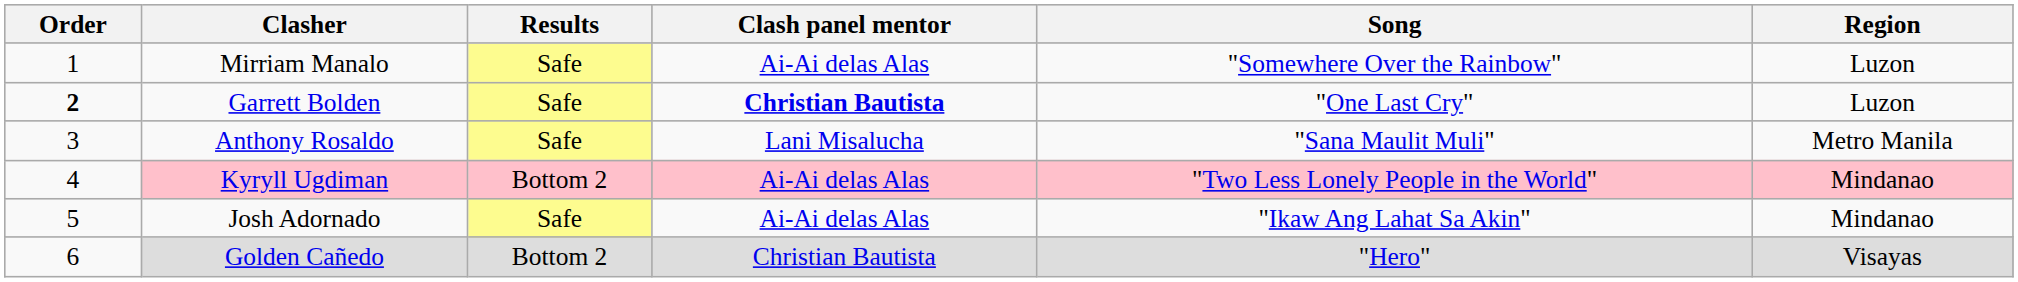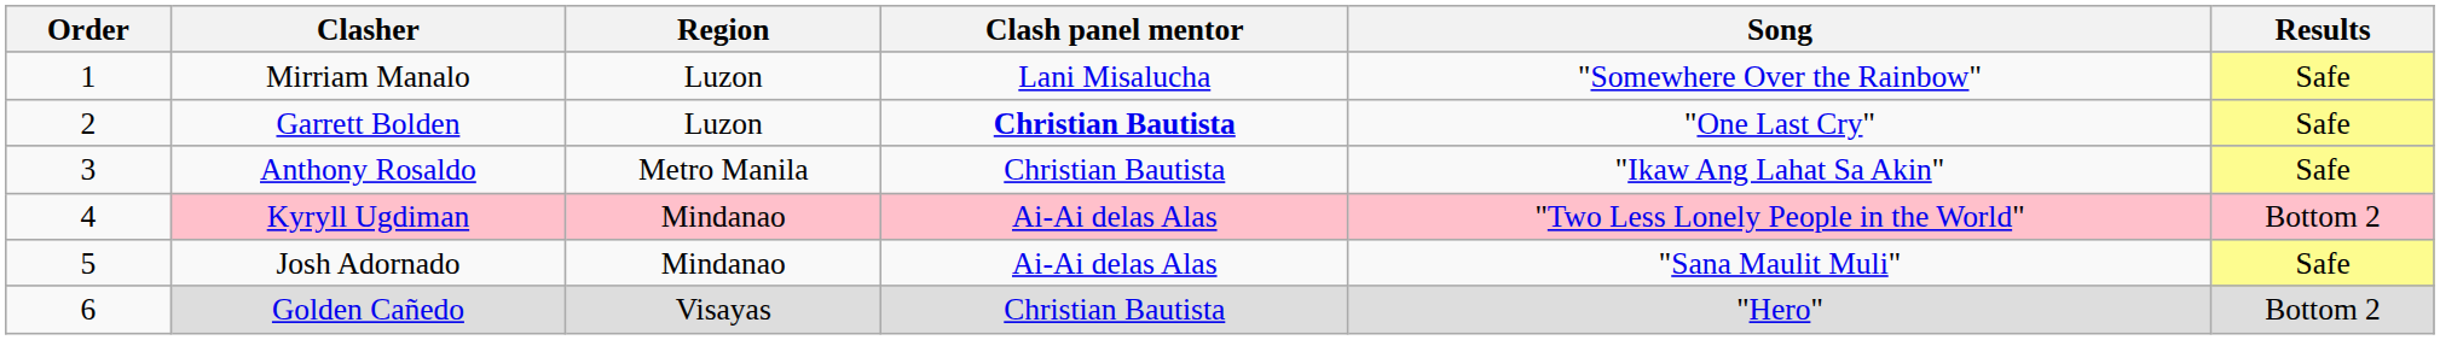columns swapped: Region <-> Results
Mirriam Manalo | Clash panel mentor: Ai-Ai delas Alas -> Lani Misalucha
Garrett Bolden | Order: bold -> normal
Anthony Rosaldo | Clash panel mentor: Lani Misalucha -> Christian Bautista
Anthony Rosaldo | Song: "Sana Maulit Muli" -> "Ikaw Ang Lahat Sa Akin"
Josh Adornado | Song: "Ikaw Ang Lahat Sa Akin" -> "Sana Maulit Muli"
